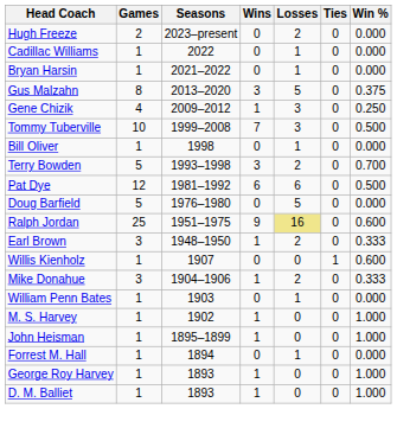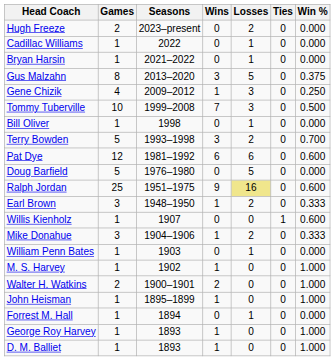Pat Dye | Win %: 0.500 -> 0.600
+ row: Walter H. Watkins | 2 | 1900–1901 | 2 | 0 | 0 | 1.000
